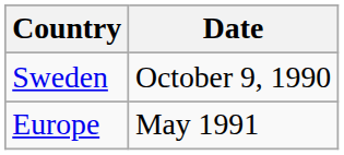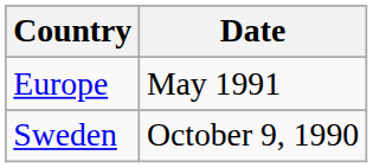rows swapped: Europe <-> Sweden
